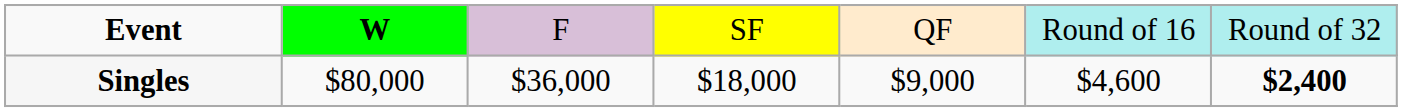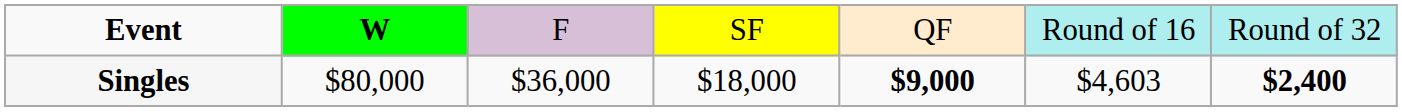Singles | column 5: normal -> bold
Singles | column 6: $4,600 -> $4,603
